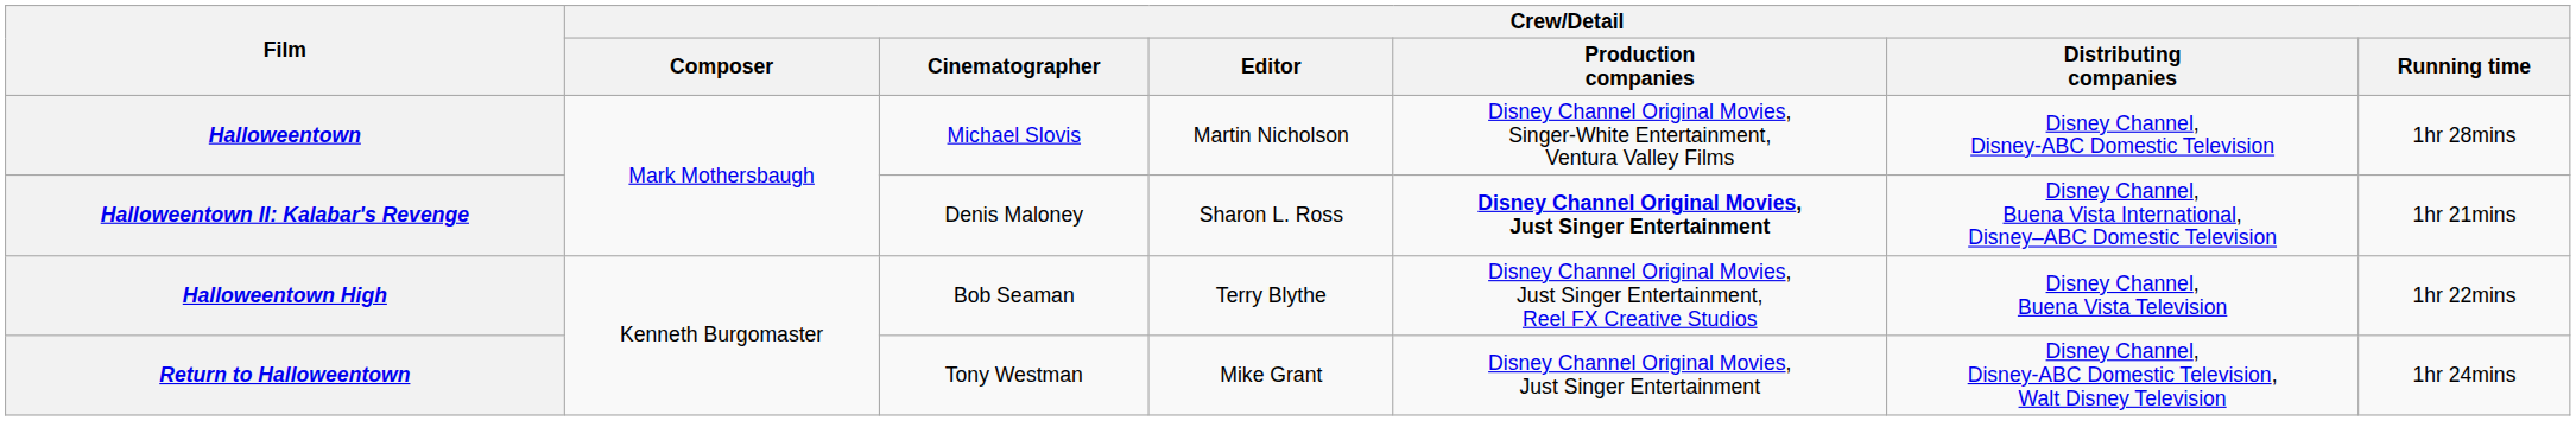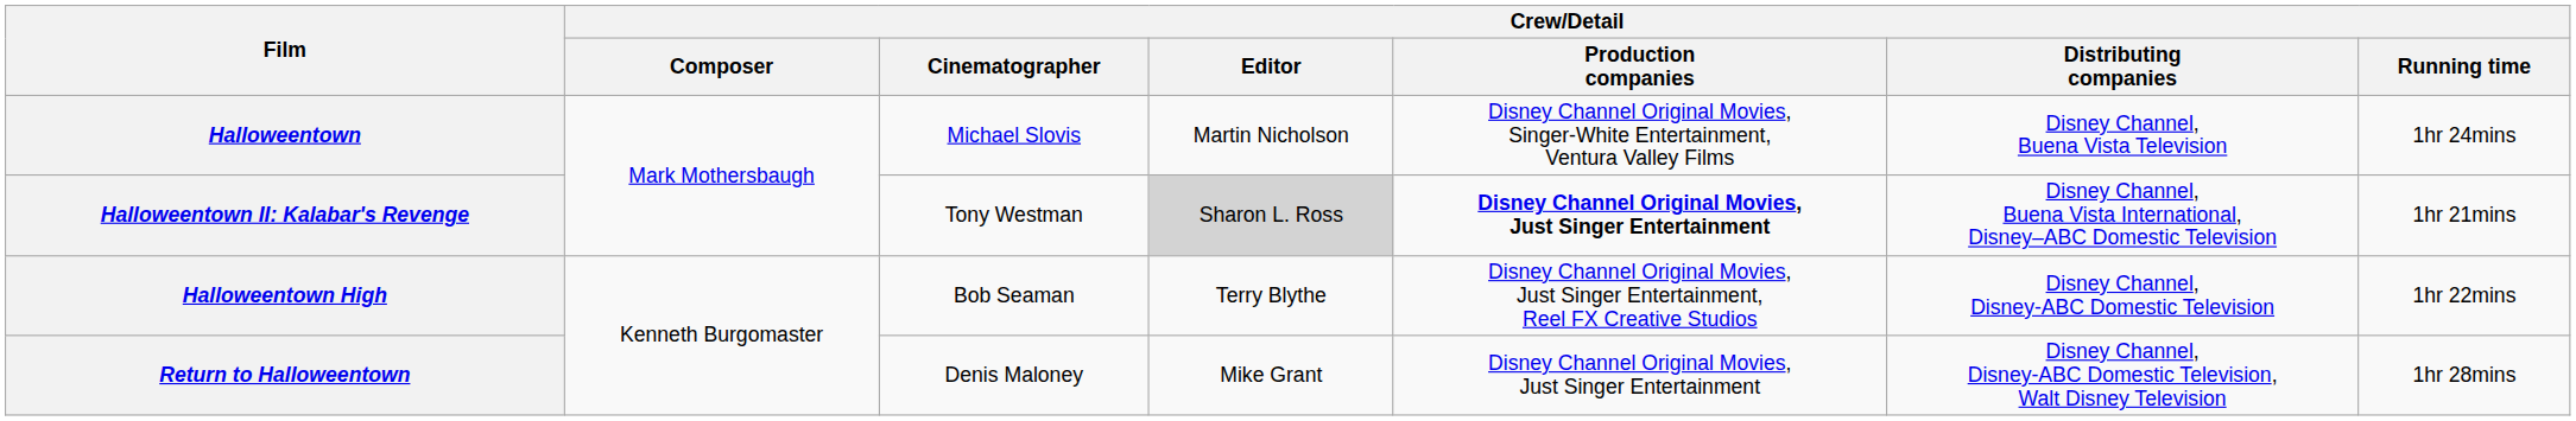Halloweentown | Crew/Detail / Distributing companies: Disney Channel, Disney-ABC Domestic Television -> Disney Channel, Buena Vista Television
Halloweentown | Crew/Detail / Running time: 1hr 28mins -> 1hr 24mins
Halloweentown II: Kalabar's Revenge | Crew/Detail / Cinematographer: Denis Maloney -> Tony Westman
Halloweentown II: Kalabar's Revenge | Crew/Detail / Editor: no background -> lightgrey background
Halloweentown High | Crew/Detail / Distributing companies: Disney Channel, Buena Vista Television -> Disney Channel, Disney-ABC Domestic Television
Return to Halloweentown | Crew/Detail / Cinematographer: Tony Westman -> Denis Maloney
Return to Halloweentown | Crew/Detail / Running time: 1hr 24mins -> 1hr 28mins
